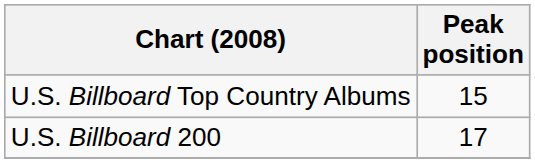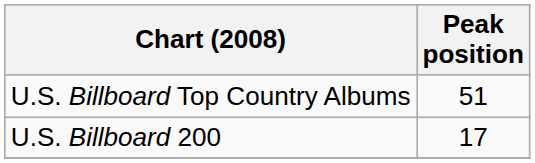U.S. Billboard Top Country Albums | Peak position: 15 -> 51
